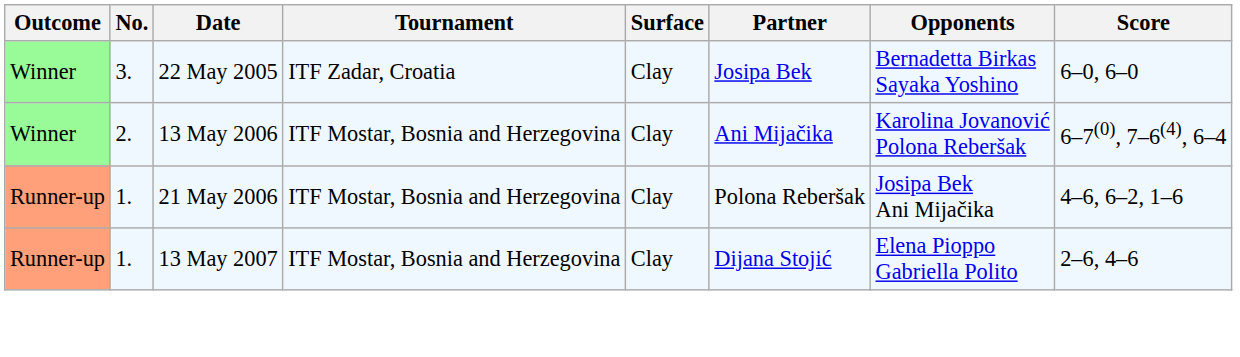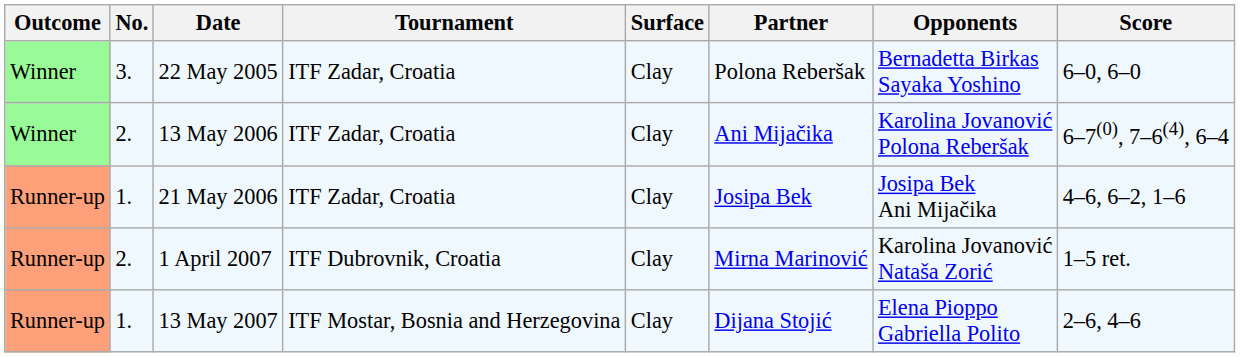22 May 2005 | Partner: Josipa Bek -> Polona Reberšak
13 May 2006 | Tournament: ITF Mostar, Bosnia and Herzegovina -> ITF Zadar, Croatia
21 May 2006 | Tournament: ITF Mostar, Bosnia and Herzegovina -> ITF Zadar, Croatia
21 May 2006 | Partner: Polona Reberšak -> Josipa Bek
+ row: Runner-up | 2. | 1 April 2007 | ITF Dubrovnik, Croatia | Clay | Mirna Marinović | Karolina Jovanović Nataša Zorić | 1–5 ret.
